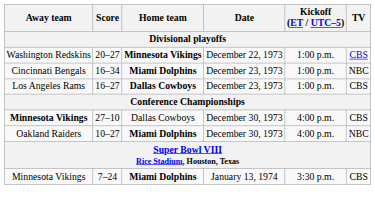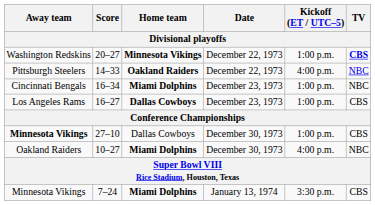20–27 | TV: normal -> bold
+ row: Pittsburgh Steelers | 14–33 | Oakland Raiders | December 22, 1973 | 4:00 p.m. | NBC
27–10 | Kickoff (ET / UTC–5): 4:00 p.m. -> 1:00 p.m.
